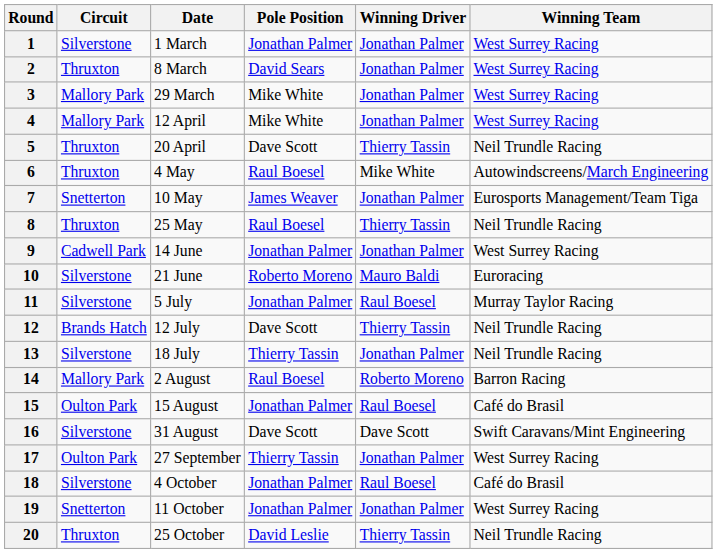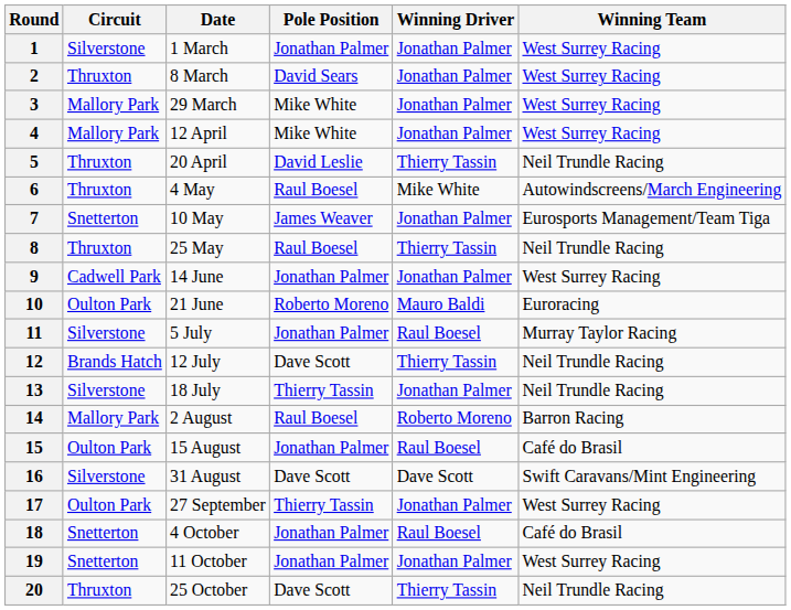5 | Pole Position: Dave Scott -> David Leslie
10 | Circuit: Silverstone -> Oulton Park
18 | Circuit: Silverstone -> Snetterton
20 | Pole Position: David Leslie -> Dave Scott
